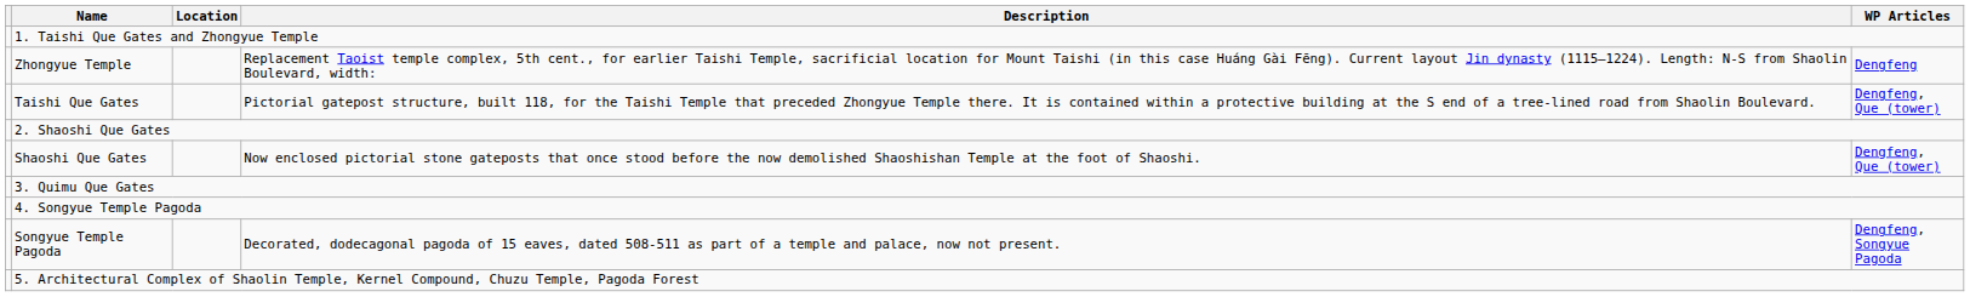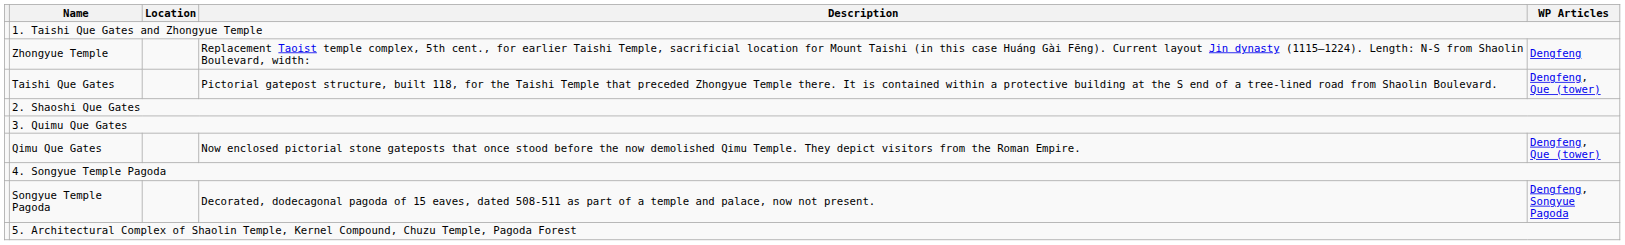- row: Shaoshi Que Gates | Now enclosed pictorial stone gateposts that once stood before the now demolished Shaoshishan Temple at the foot of Shaoshi. | Dengfeng, Que (tower)
+ row: Qimu Que Gates | Now enclosed pictorial stone gateposts that once stood before the now demolished Qimu Temple. They depict visitors from the Roman Empire. | Dengfeng, Que (tower)
